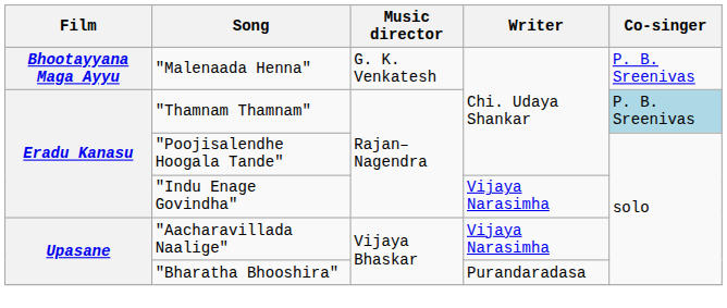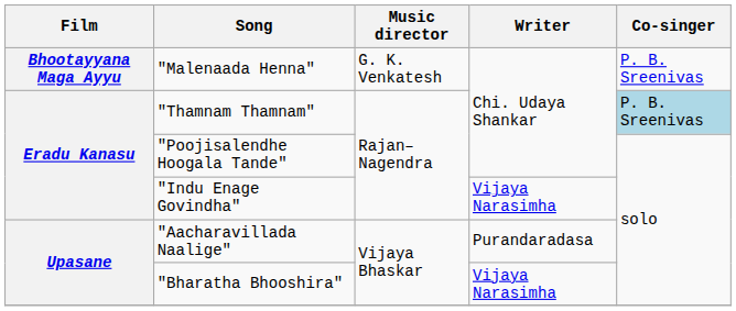"Aacharavillada Naalige" | Writer: Vijaya Narasimha -> Purandaradasa
"Bharatha Bhooshira" | Writer: Purandaradasa -> Vijaya Narasimha
